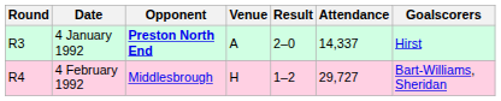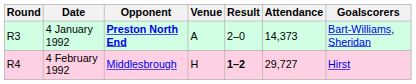4 January 1992 | Attendance: 14,337 -> 14,373
4 January 1992 | Goalscorers: Hirst -> Bart-Williams, Sheridan
4 February 1992 | Result: normal -> bold
4 February 1992 | Goalscorers: Bart-Williams, Sheridan -> Hirst
